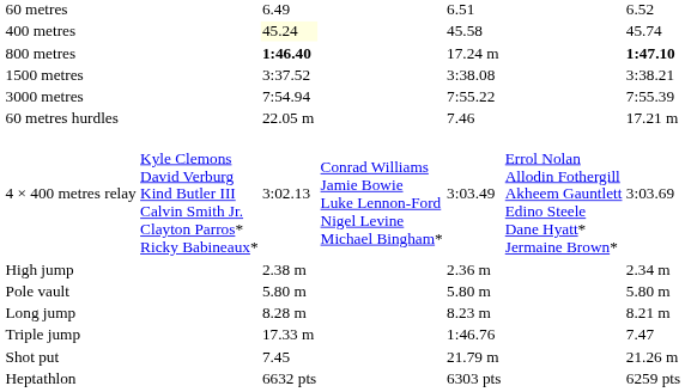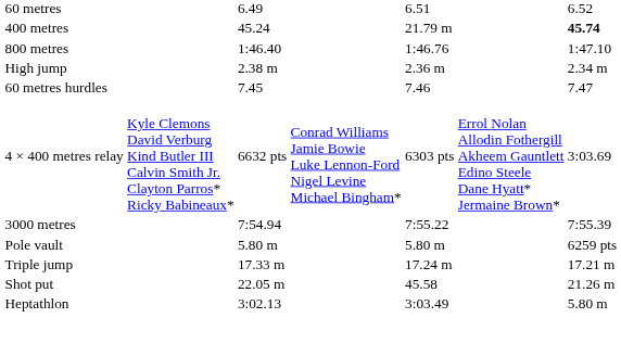400 metres | column 3: lightyellow background -> no background
400 metres | column 5: 45.58 -> 21.79 m
400 metres | column 7: normal -> bold
800 metres | column 3: bold -> normal
800 metres | column 5: 17.24 m -> 1:46.76
800 metres | column 7: bold -> normal
- row: 1500 metres | 3:37.52 | 3:38.08 | 3:38.21
rows swapped: 3000 metres <-> High jump
60 metres hurdles | column 3: 22.05 m -> 7.45
60 metres hurdles | column 7: 17.21 m -> 7.47
4 × 400 metres relay | column 3: 3:02.13 -> 6632 pts
4 × 400 metres relay | column 5: 3:03.49 -> 6303 pts
Pole vault | column 7: 5.80 m -> 6259 pts
- row: Long jump | 8.28 m | 8.23 m | 8.21 m
Triple jump | column 5: 1:46.76 -> 17.24 m
Triple jump | column 7: 7.47 -> 17.21 m
Shot put | column 3: 7.45 -> 22.05 m
Shot put | column 5: 21.79 m -> 45.58
Heptathlon | column 3: 6632 pts -> 3:02.13
Heptathlon | column 5: 6303 pts -> 3:03.49
Heptathlon | column 7: 6259 pts -> 5.80 m
